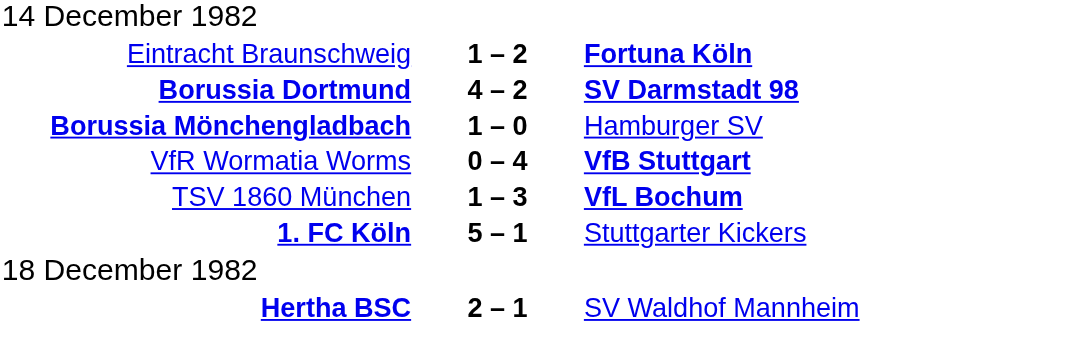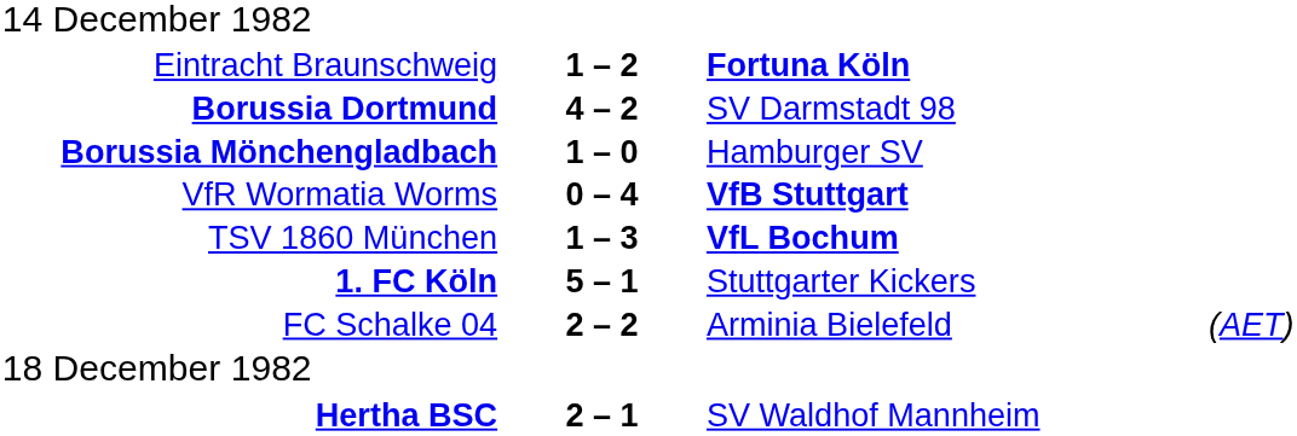Borussia Dortmund | column 3: bold -> normal
+ row: FC Schalke 04 | 2 – 2 | Arminia Bielefeld | (AET)
